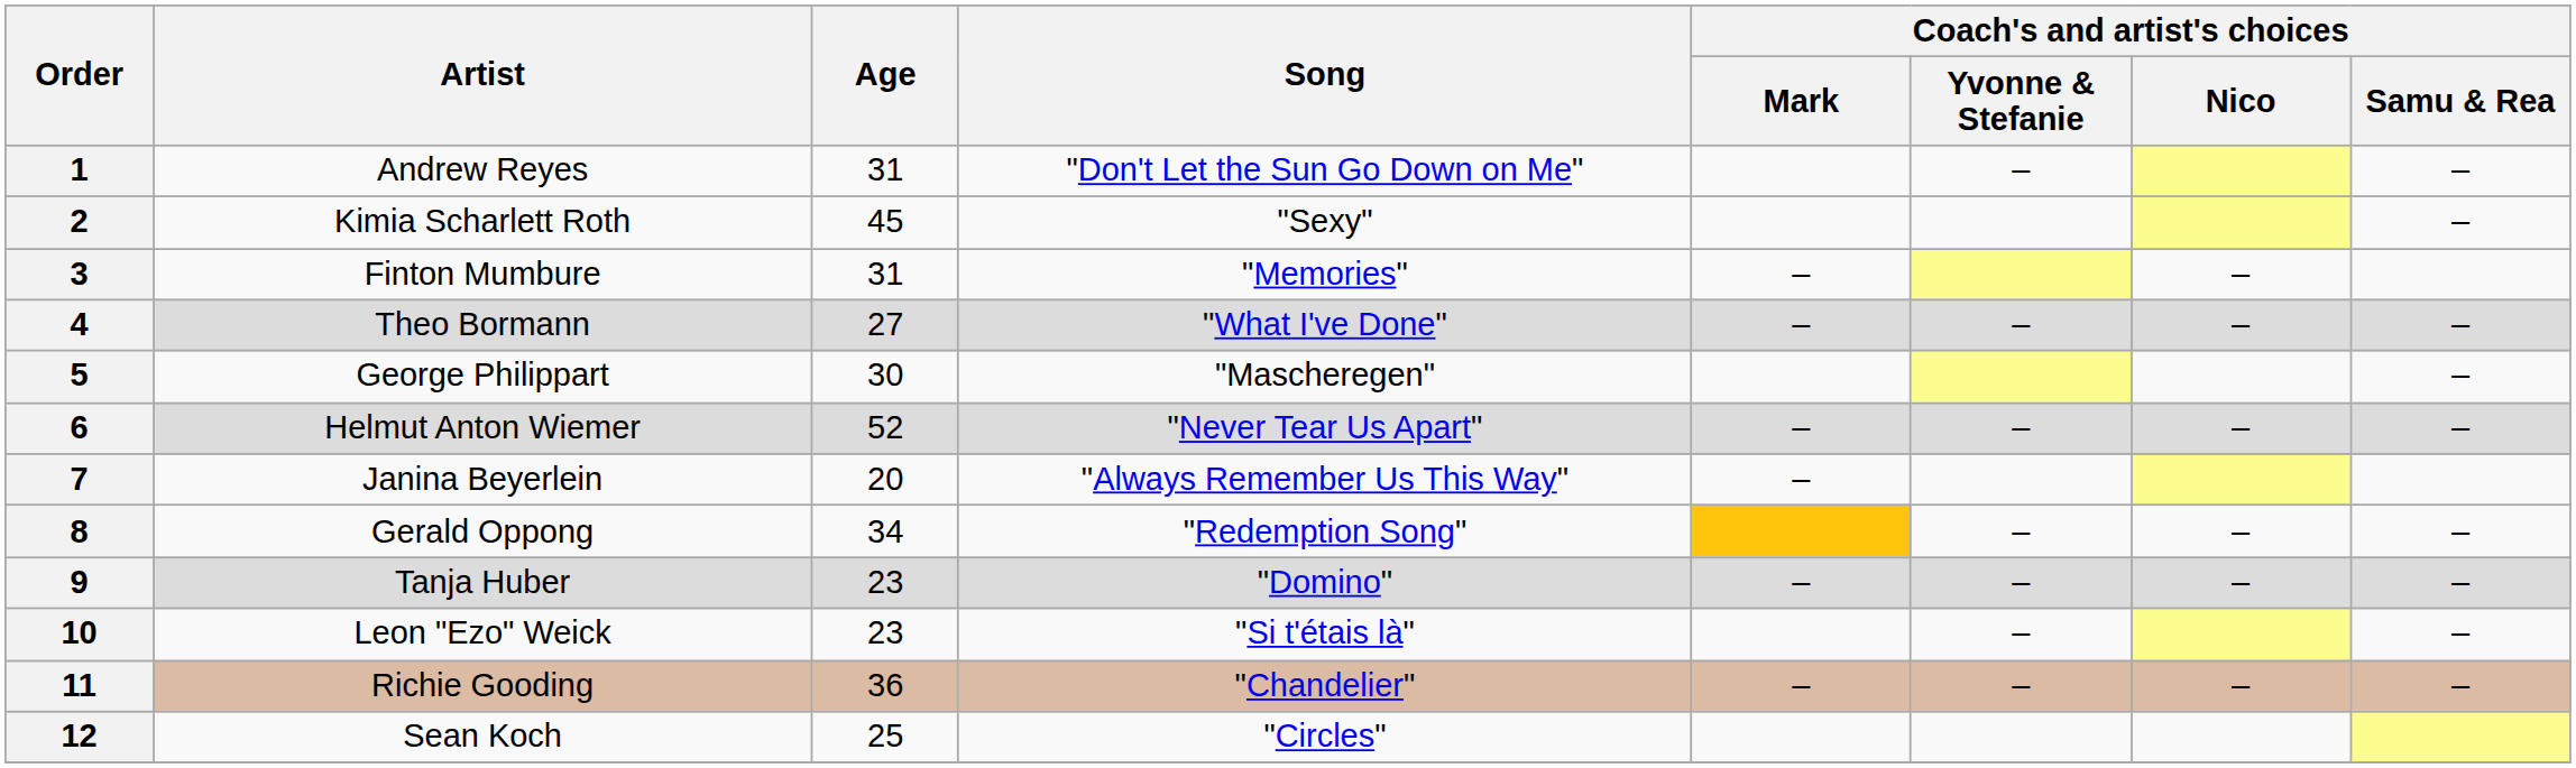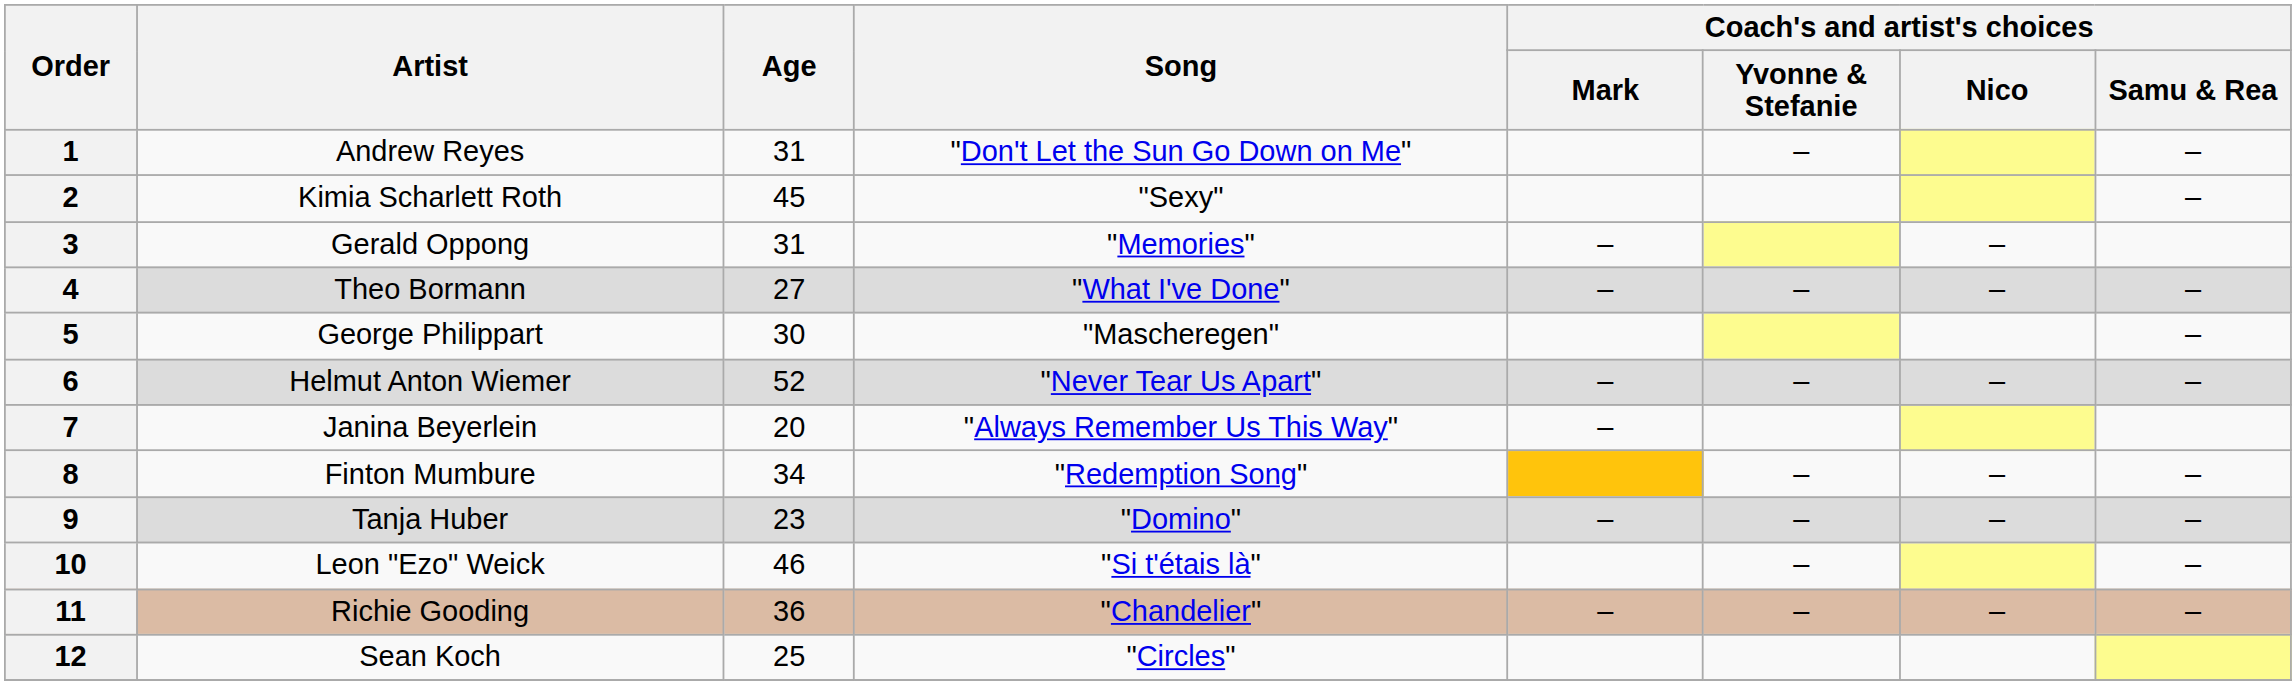3 | Artist: Finton Mumbure -> Gerald Oppong
8 | Artist: Gerald Oppong -> Finton Mumbure
10 | Age: 23 -> 46
